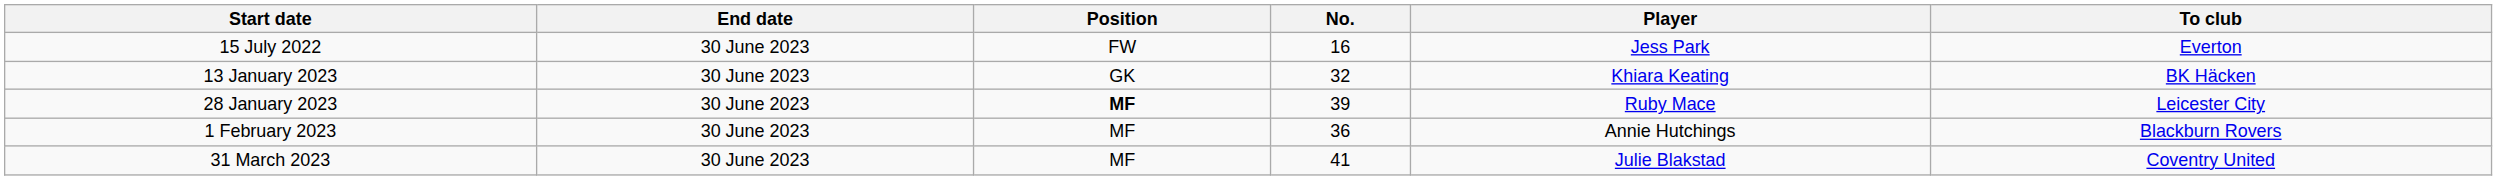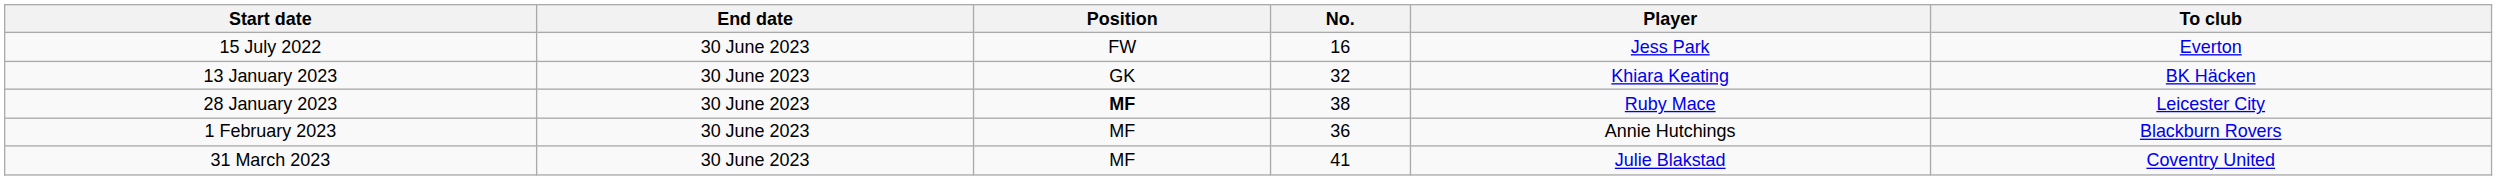28 January 2023 | No.: 39 -> 38
